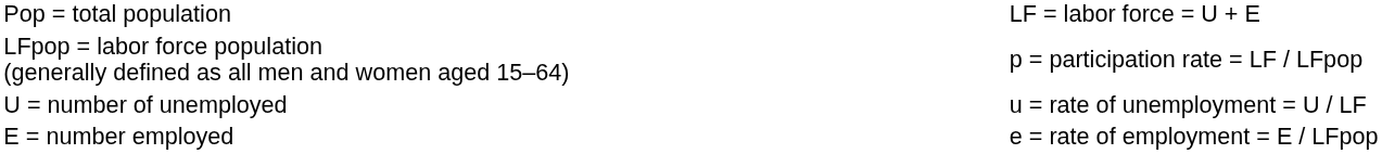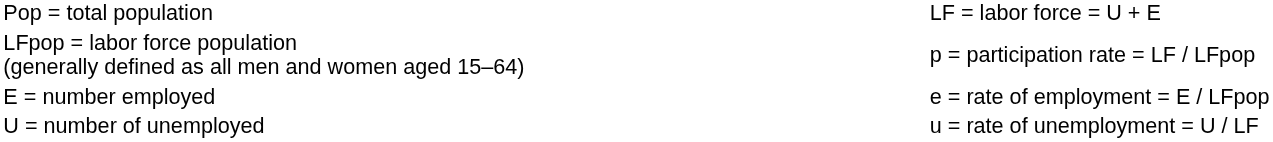rows swapped: E = number employed <-> U = number of unemployed
